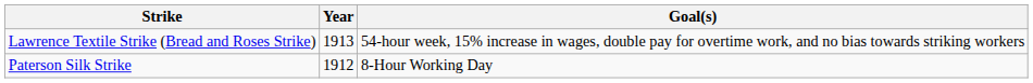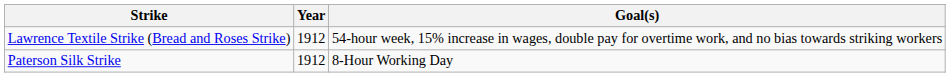Lawrence Textile Strike (Bread and Roses Strike) | Year: 1913 -> 1912
